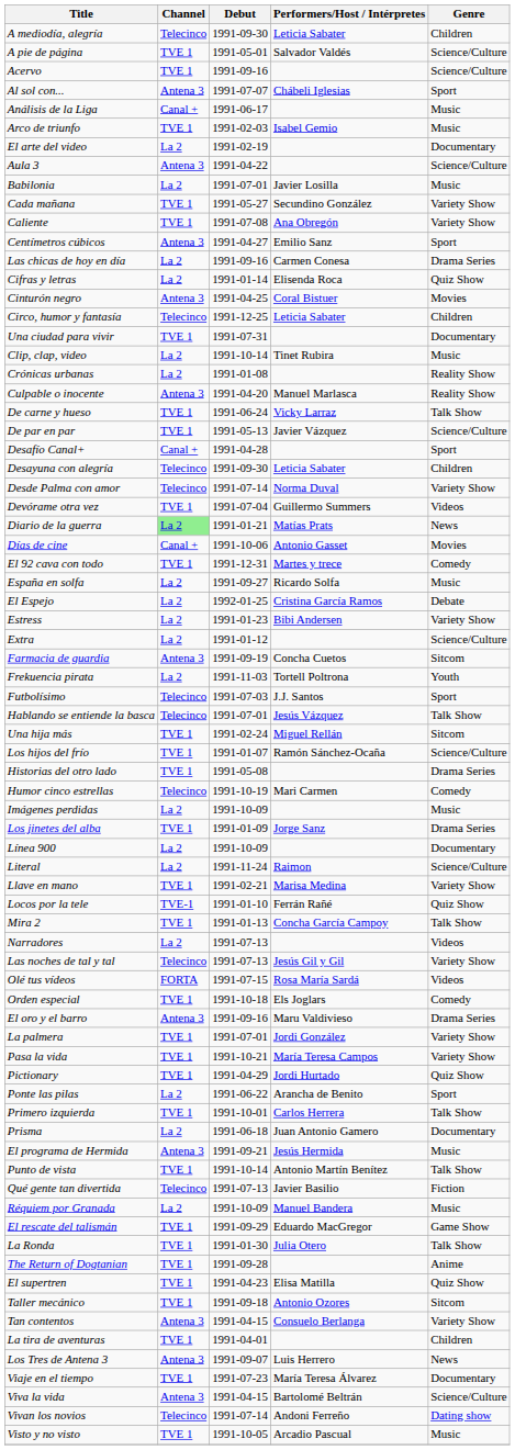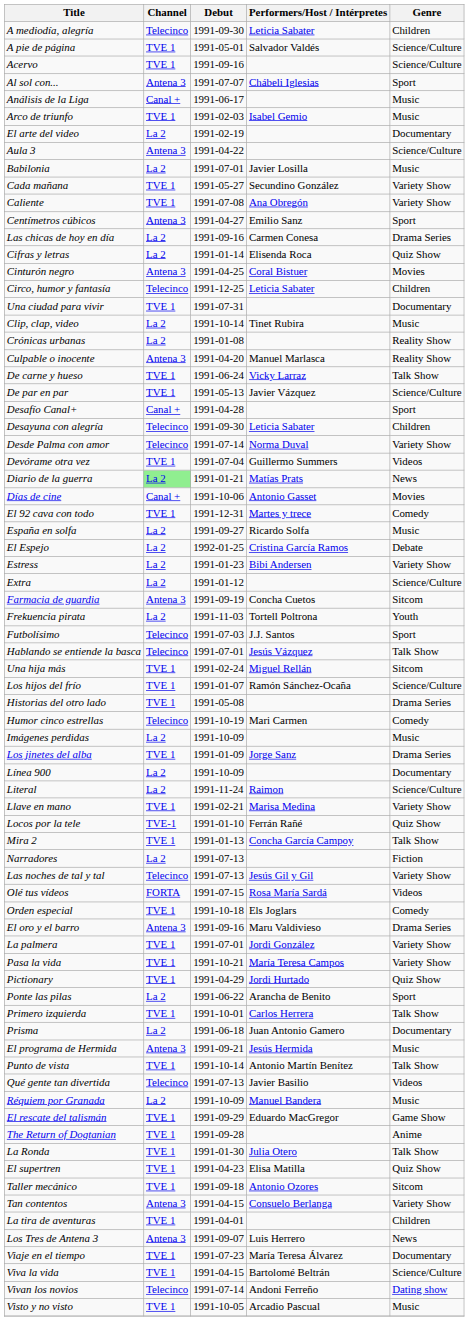Narradores | Genre: Videos -> Fiction
Qué gente tan divertida | Genre: Fiction -> Videos
rows swapped: The Return of Dogtanian <-> La Ronda
Viva la vida | Channel: Antena 3 -> TVE 1
